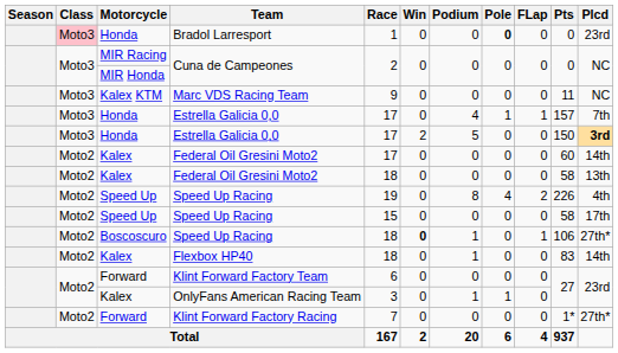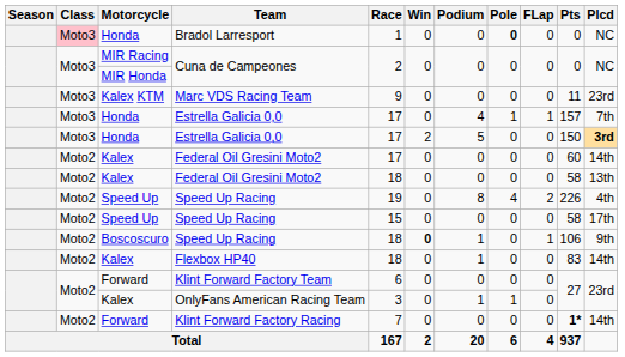Bradol Larresport | Plcd: 23rd -> NC
Marc VDS Racing Team | Plcd: NC -> 23rd
Boscoscuro / Speed Up Racing | Plcd: 27th* -> 9th
Klint Forward Factory Racing | Pts: normal -> bold
Klint Forward Factory Racing | Plcd: 27th* -> 14th
